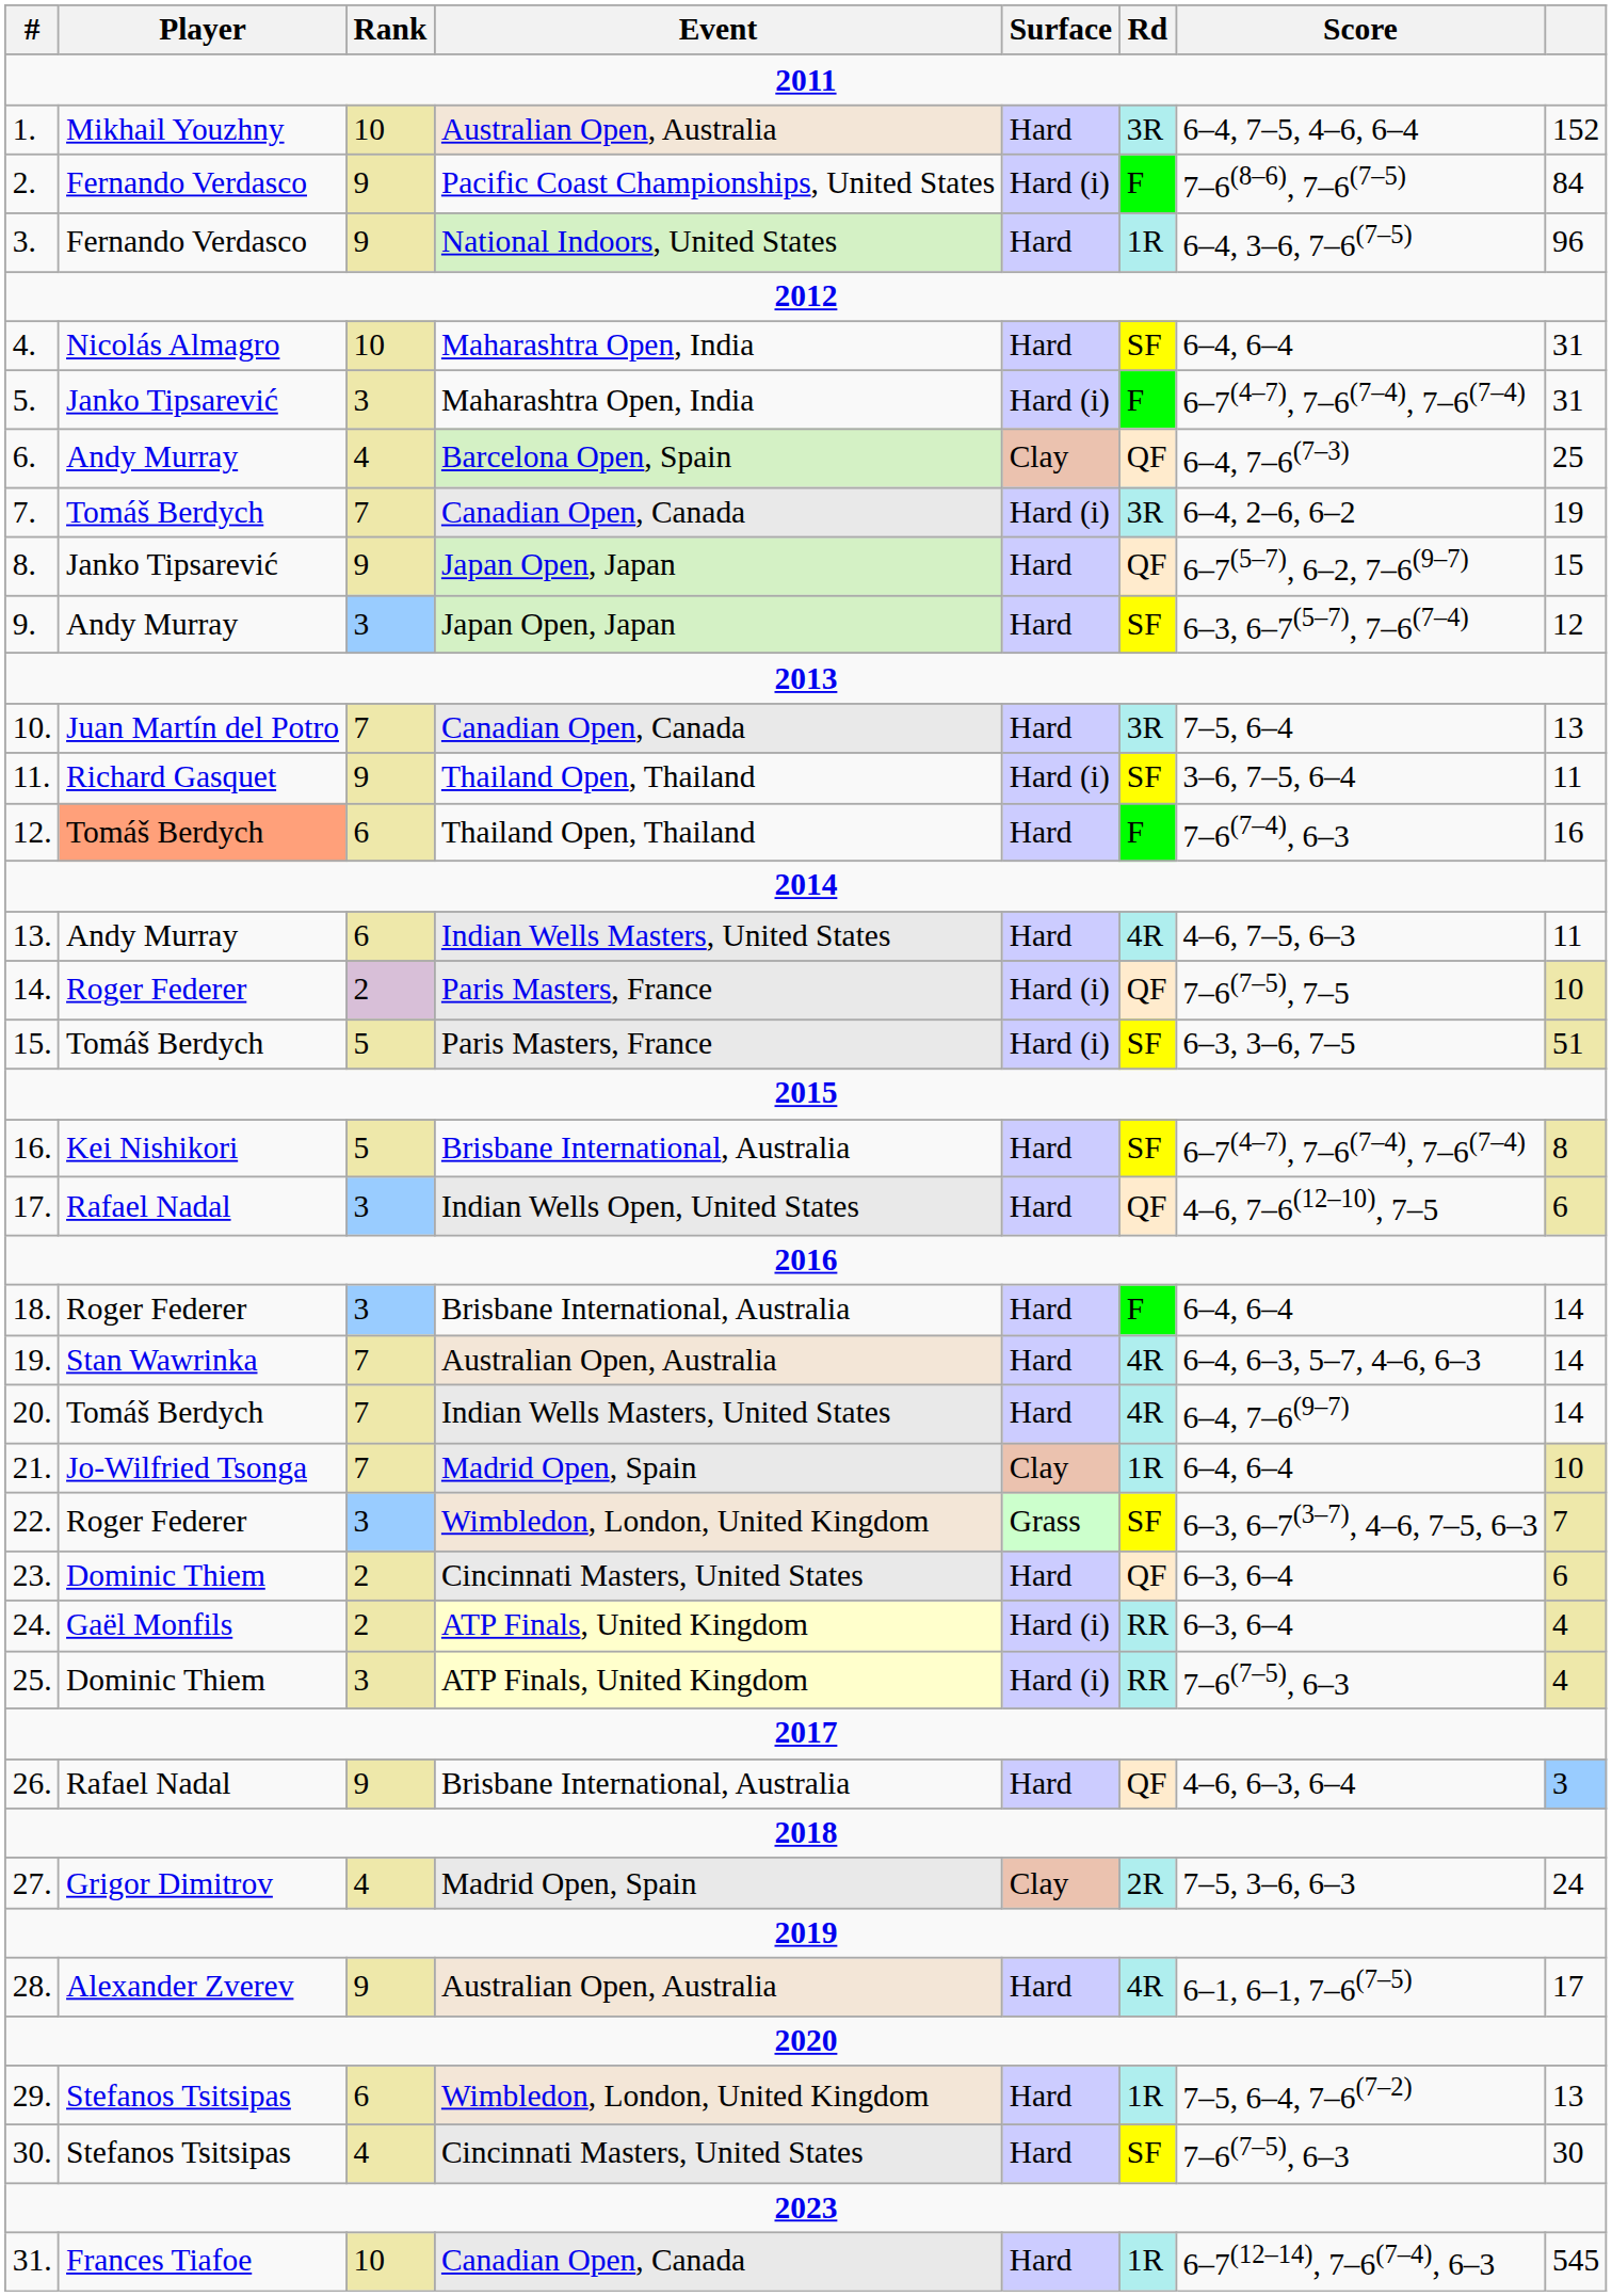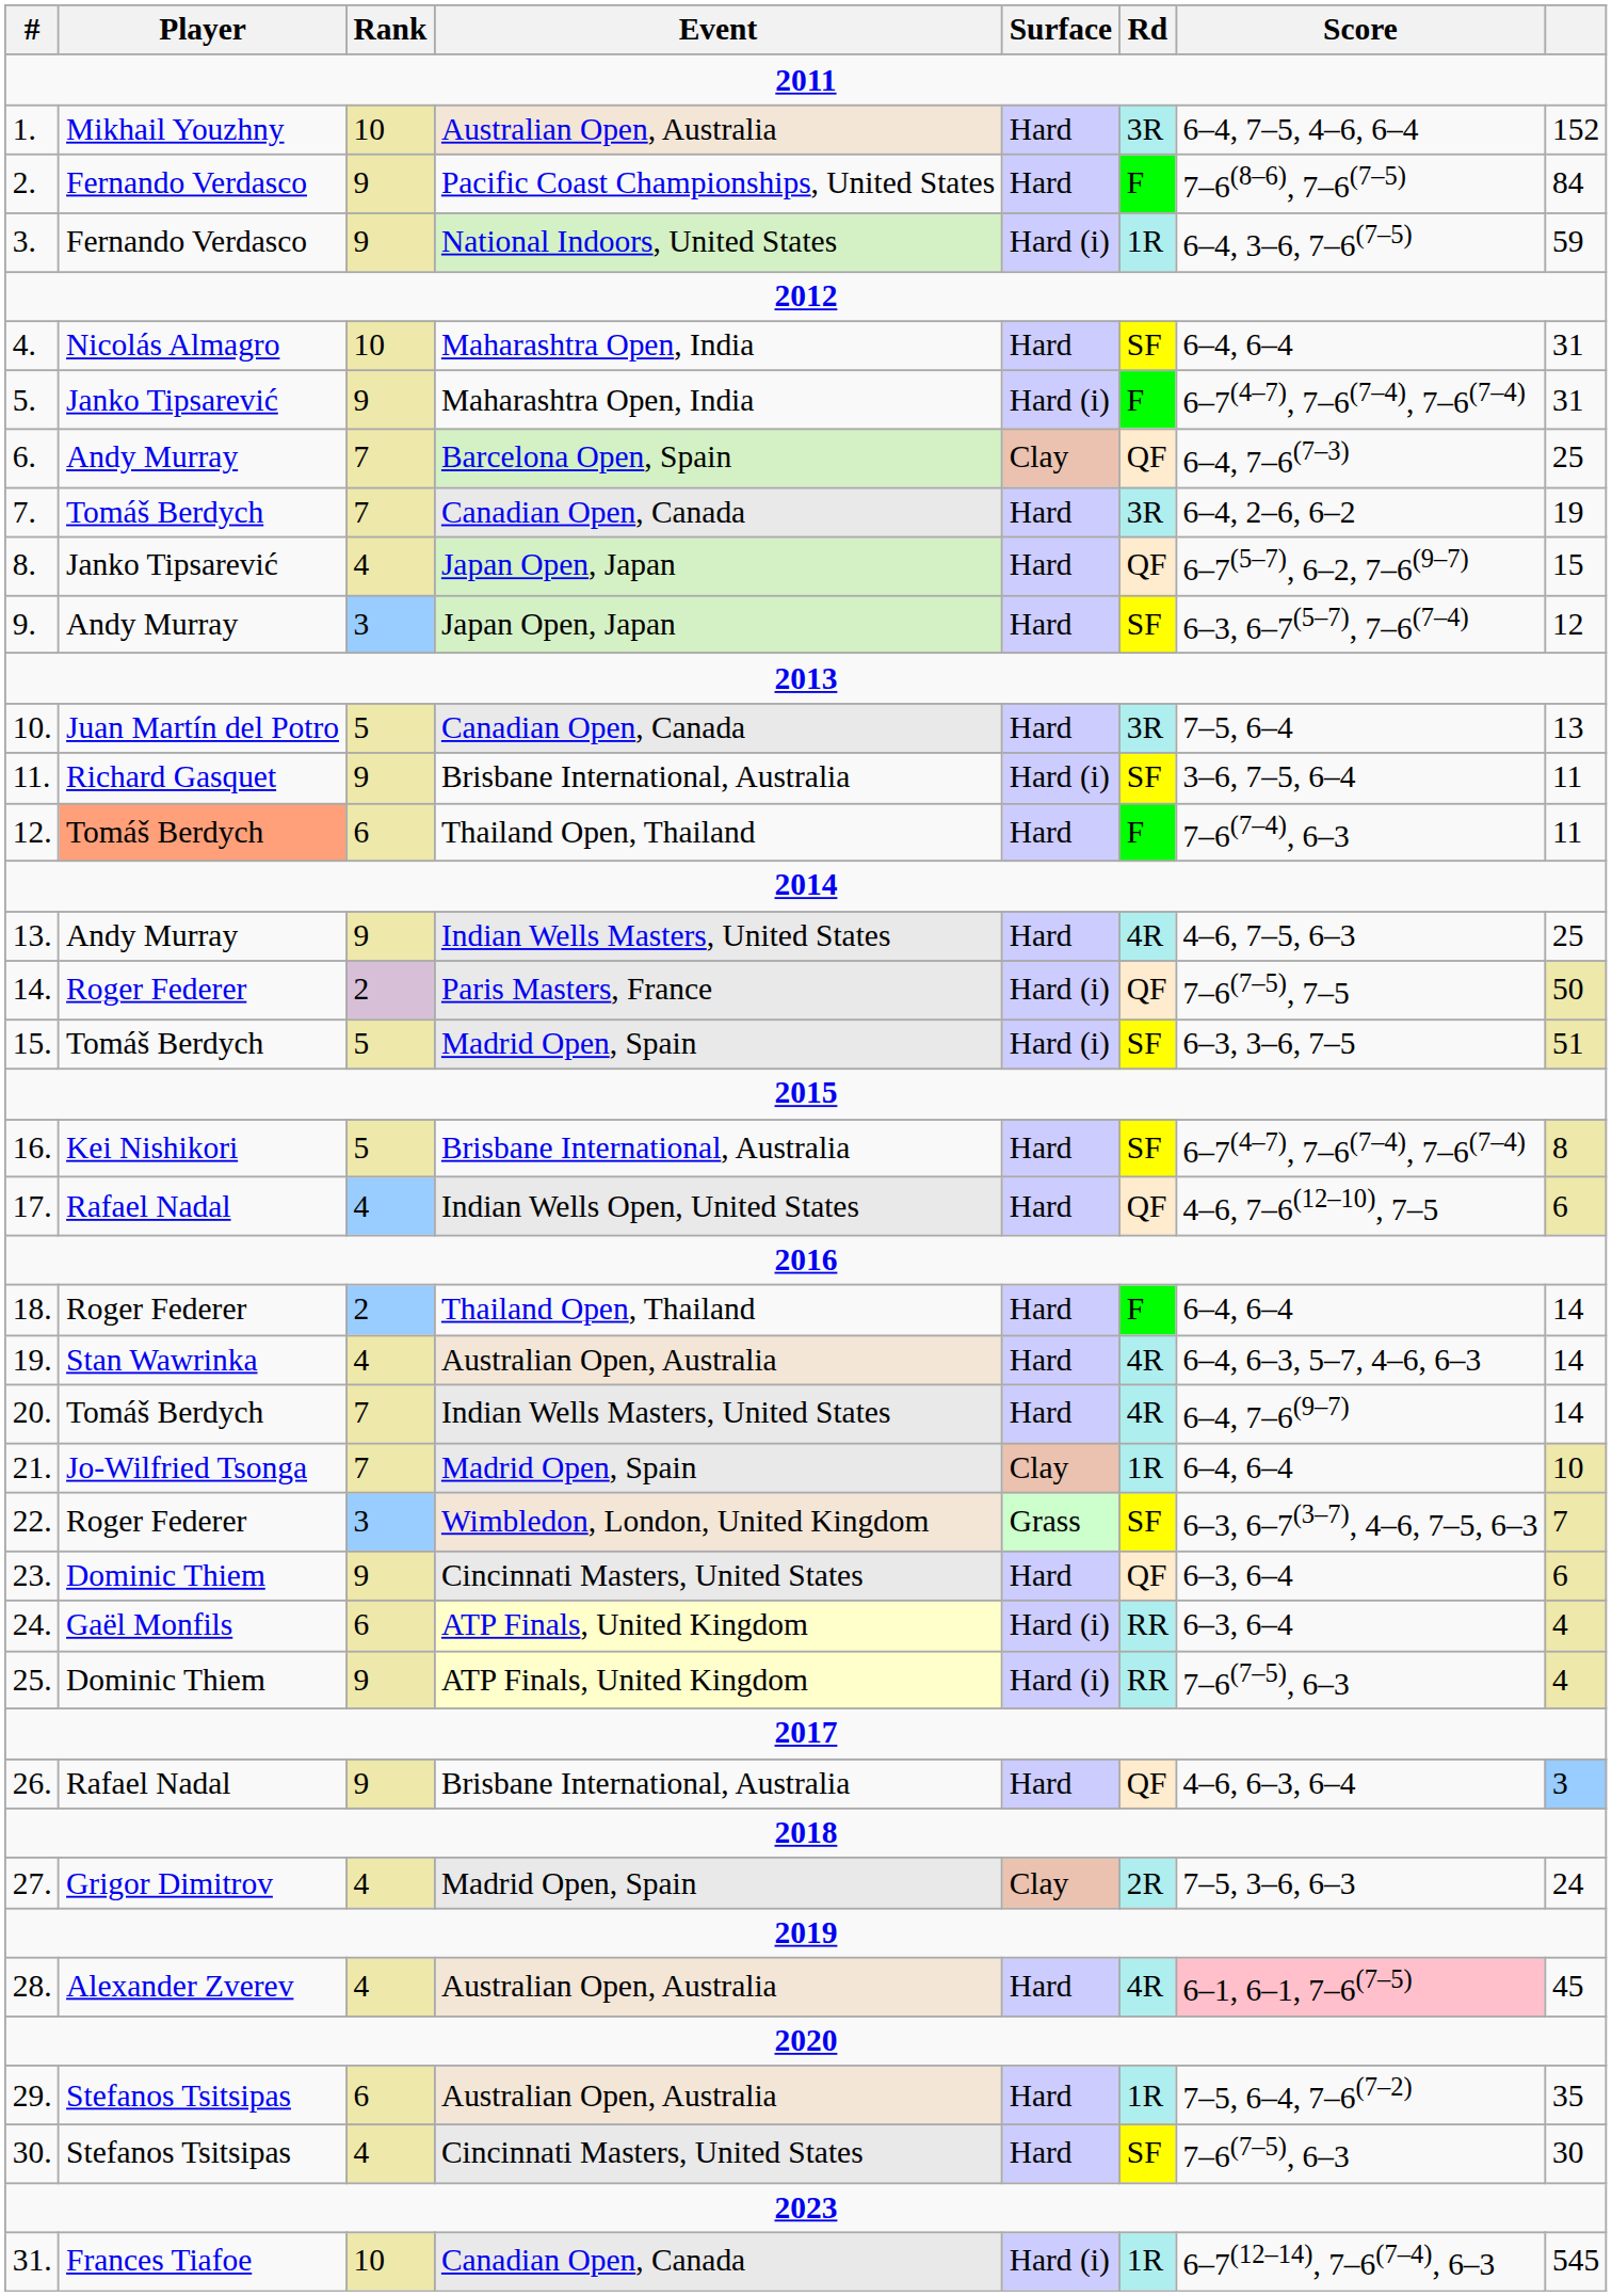2. | Surface: Hard (i) -> Hard
3. | Surface: Hard -> Hard (i)
3. | column 8: 96 -> 59
5. | Rank: 3 -> 9
6. | Rank: 4 -> 7
7. | Surface: Hard (i) -> Hard
8. | Rank: 9 -> 4
10. | Rank: 7 -> 5
11. | Event: Thailand Open, Thailand -> Brisbane International, Australia
12. | column 8: 16 -> 11
13. | Rank: 6 -> 9
13. | column 8: 11 -> 25
14. | column 8: 10 -> 50
15. | Event: Paris Masters, France -> Madrid Open, Spain
17. | Rank: 3 -> 4
18. | Rank: 3 -> 2
18. | Event: Brisbane International, Australia -> Thailand Open, Thailand
19. | Rank: 7 -> 4
23. | Rank: 2 -> 9
24. | Rank: 2 -> 6
25. | Rank: 3 -> 9
28. | Rank: 9 -> 4
28. | Score: no background -> pink background
28. | column 8: 17 -> 45
29. | Event: Wimbledon, London, United Kingdom -> Australian Open, Australia
29. | column 8: 13 -> 35
31. | Surface: Hard -> Hard (i)
